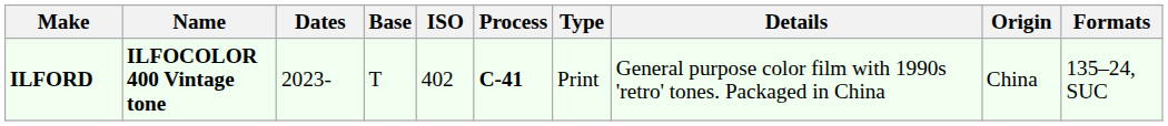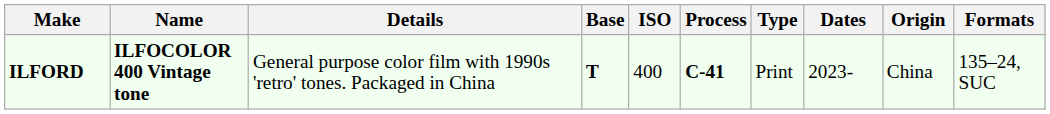columns swapped: Dates <-> Details
ILFORD | Base: normal -> bold
ILFORD | ISO: 402 -> 400
